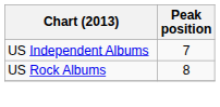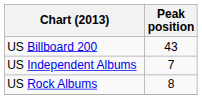+ row: US Billboard 200 | 43
